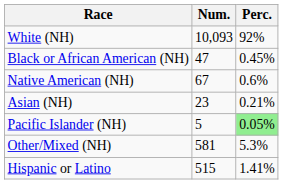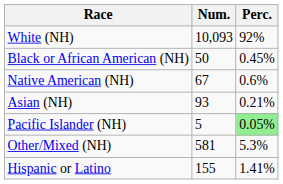Black or African American (NH) | Num.: 47 -> 50
Asian (NH) | Num.: 23 -> 93
Hispanic or Latino | Num.: 515 -> 155
